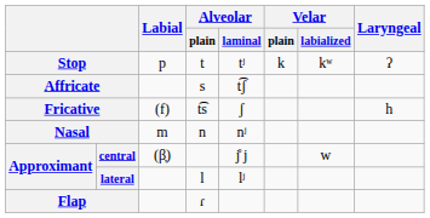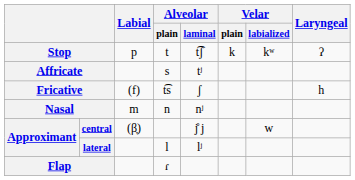Stop | Alveolar / laminal: tʲ -> t͡ʃ
Affricate | Alveolar / laminal: t͡ʃ -> tʲ
